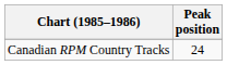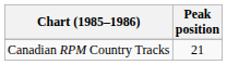Canadian RPM Country Tracks | Peak position: 24 -> 21
